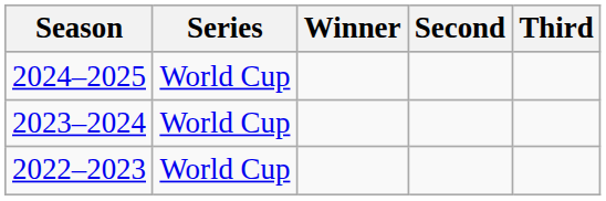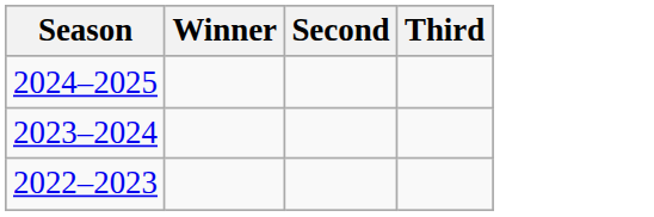- column: Series | World Cup | World Cup | World Cup
